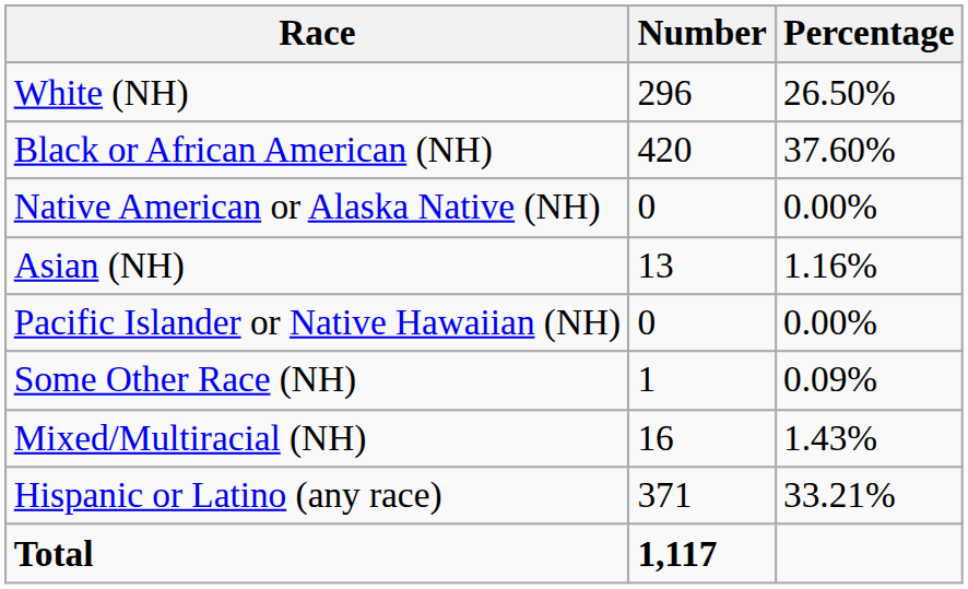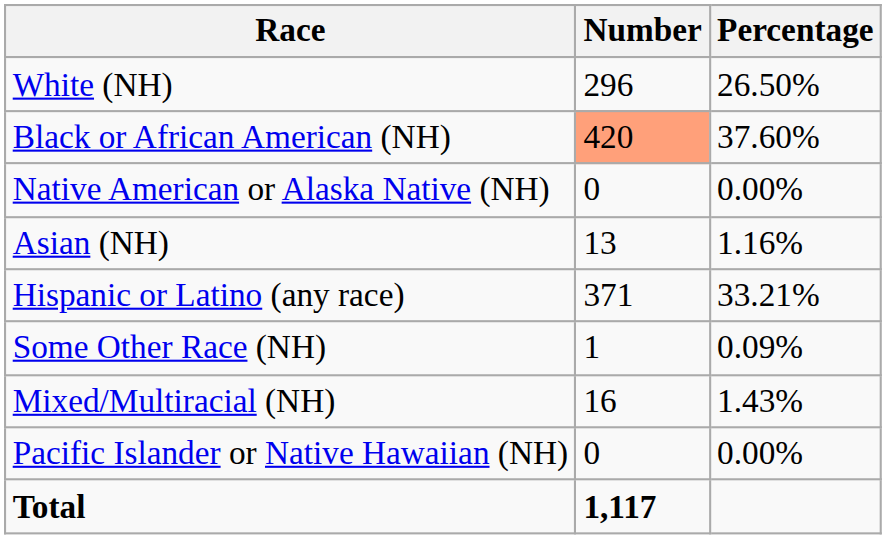Black or African American (NH) | Number: no background -> lightsalmon background
rows swapped: Pacific Islander or Native Hawaiian (NH) <-> Hispanic or Latino (any race)
